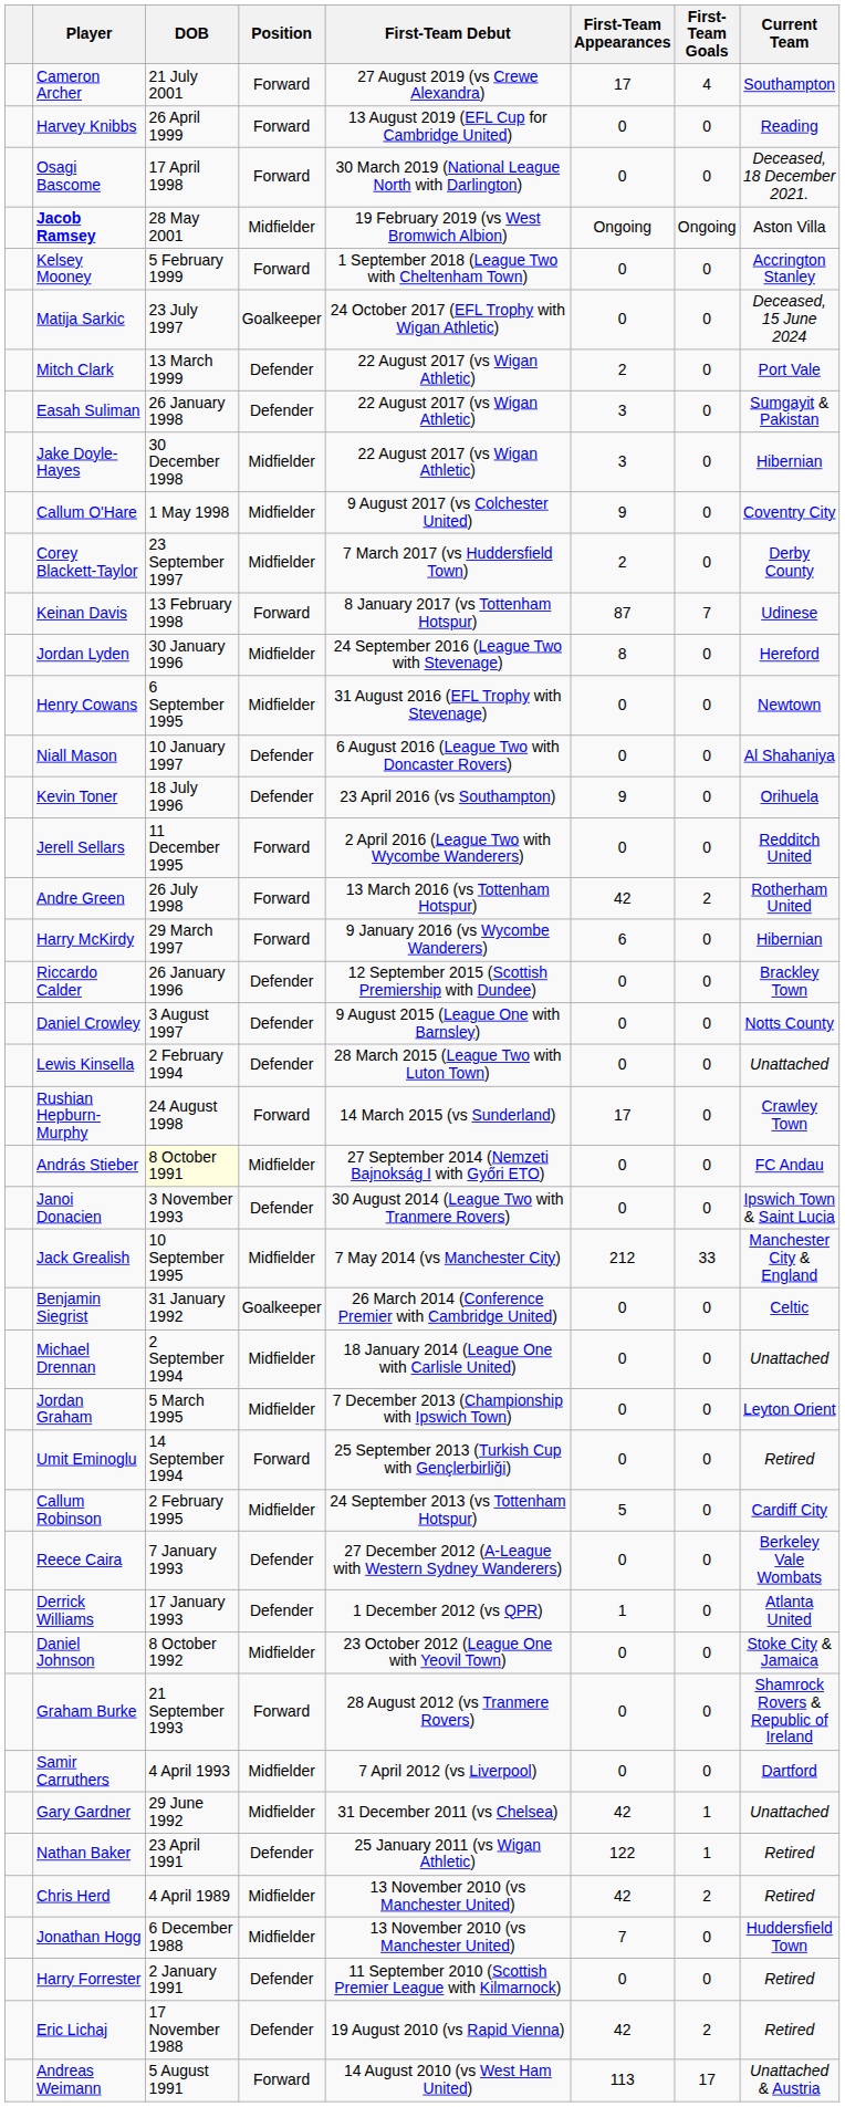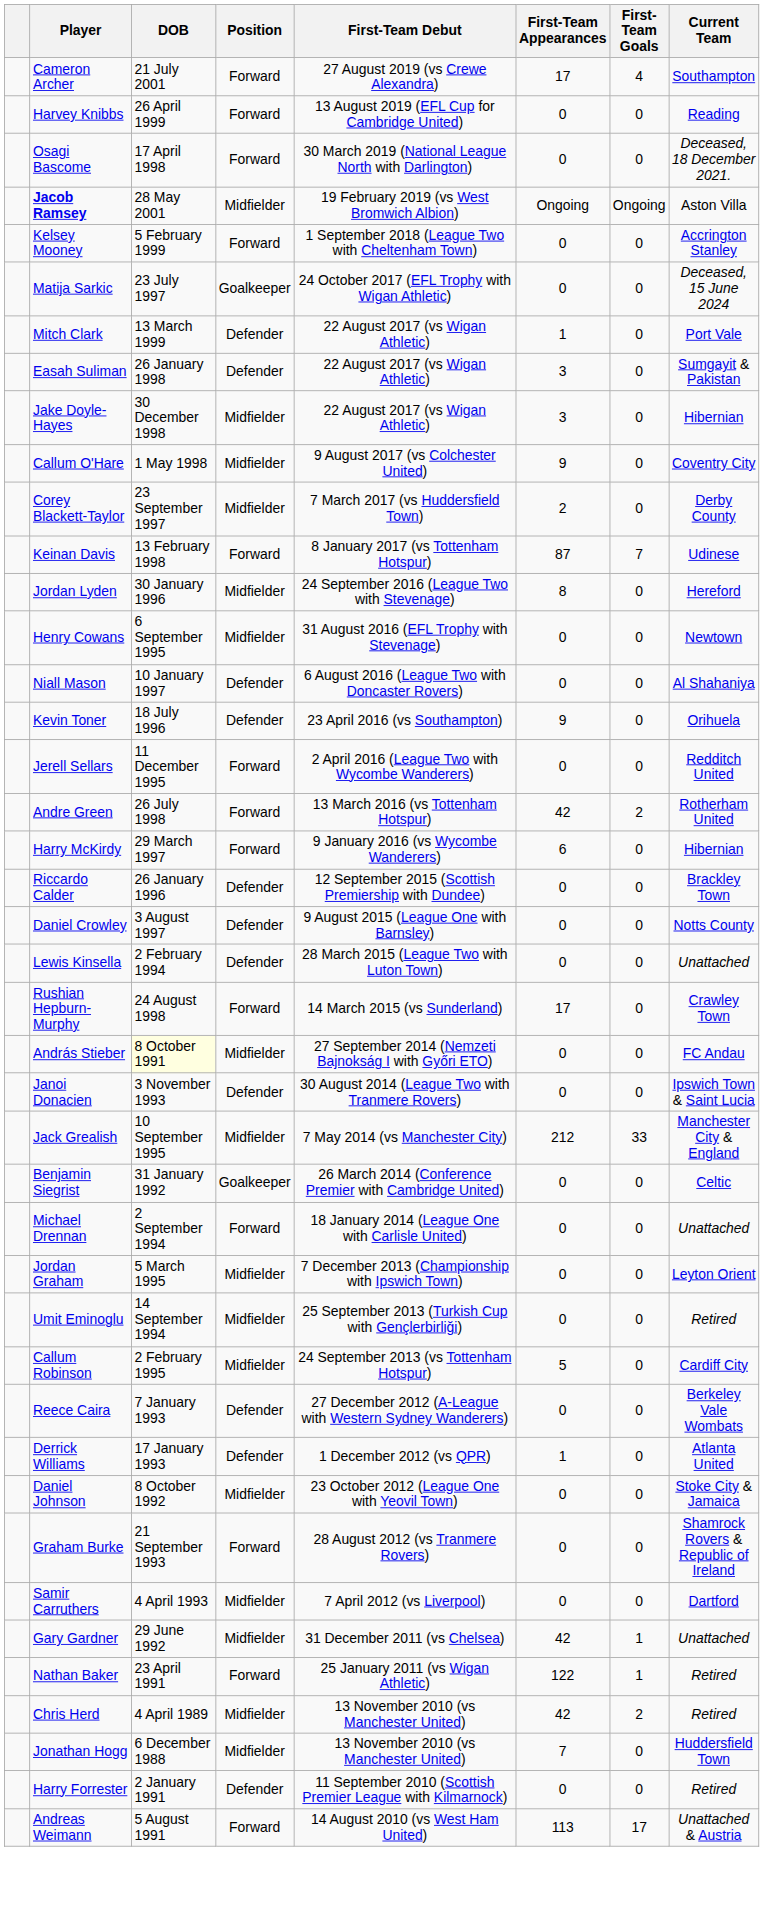Mitch Clark | First-Team Appearances: 2 -> 1
Michael Drennan | Position: Midfielder -> Forward
Umit Eminoglu | Position: Forward -> Midfielder
Nathan Baker | Position: Defender -> Forward
- row: Eric Lichaj | 17 November 1988 | Defender | 19 August 2010 (vs Rapid Vienna) | 42 | 2 | Retired
